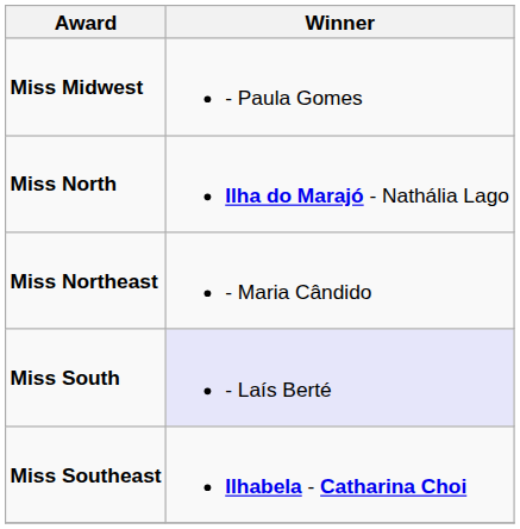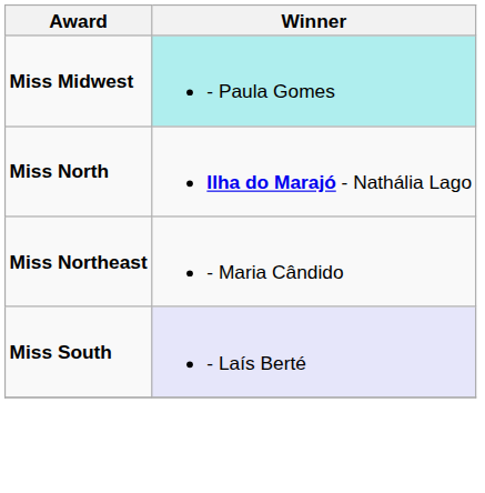Miss Midwest | Winner: no background -> paleturquoise background
- row: Miss Southeast | Ilhabela - Catharina Choi
